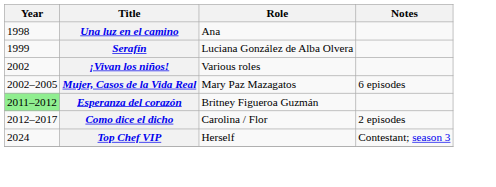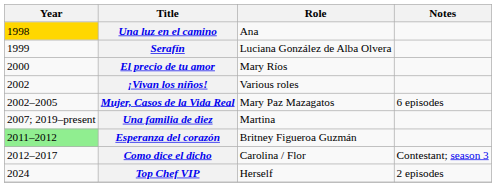Una luz en el camino | Year: no background -> gold background
+ row: 2000 | El precio de tu amor | Mary Ríos
+ row: 2007; 2019–present | Una familia de diez | Martina
Como dice el dicho | Notes: 2 episodes -> Contestant; season 3
Top Chef VIP | Notes: Contestant; season 3 -> 2 episodes
